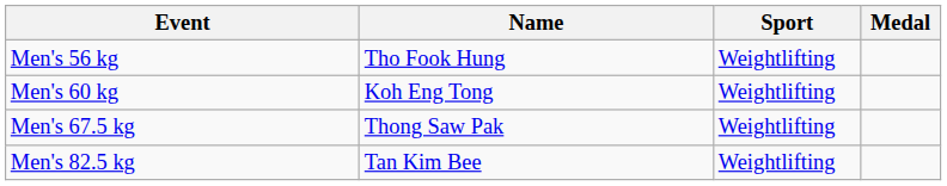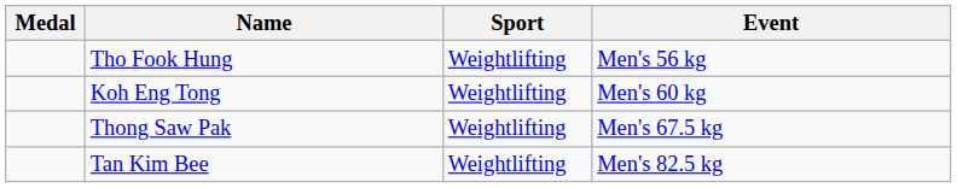columns swapped: Medal <-> Event
